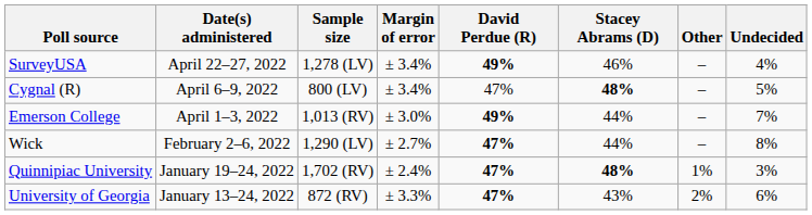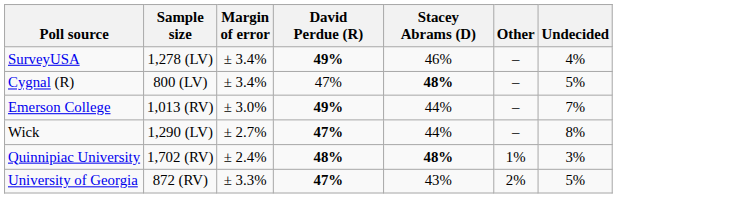- column: Date(s) administered | April 22–27, 2022 | April 6–9, 2022 | April 1–3, 2022 | February 2–6, 2022 | January 19–24, 2022 | January 13–24, 2022
Quinnipiac University | David Perdue (R): 47% -> 48%
University of Georgia | Undecided: 6% -> 5%
